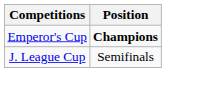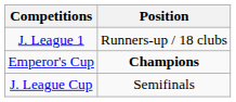+ row: J. League 1 | Runners-up / 18 clubs
